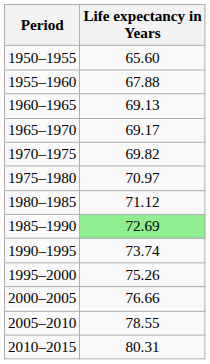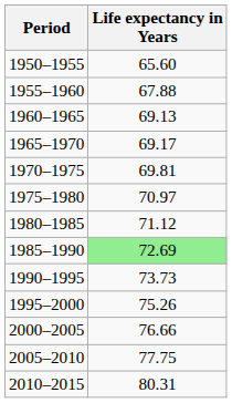1970–1975 | Life expectancy in Years: 69.82 -> 69.81
1990–1995 | Life expectancy in Years: 73.74 -> 73.73
2005–2010 | Life expectancy in Years: 78.55 -> 77.75
